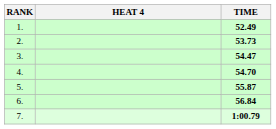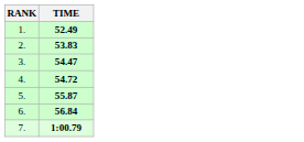- column: HEAT 4
2. | TIME: 53.73 -> 53.83
4. | TIME: 54.70 -> 54.72
